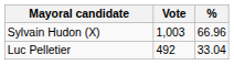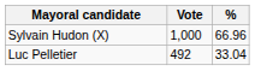Sylvain Hudon (X) | Vote: 1,003 -> 1,000
